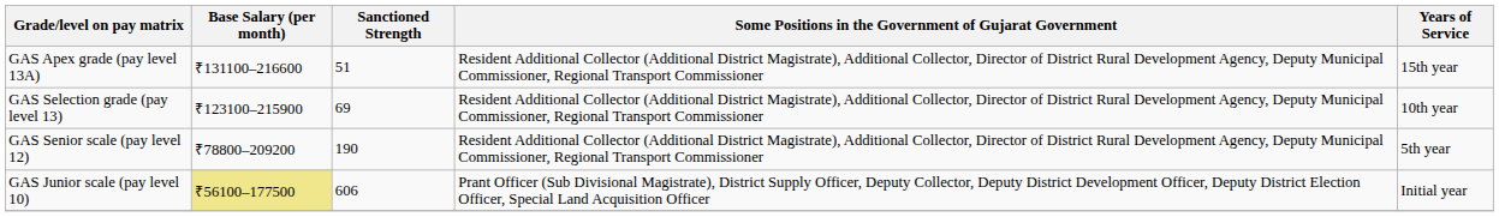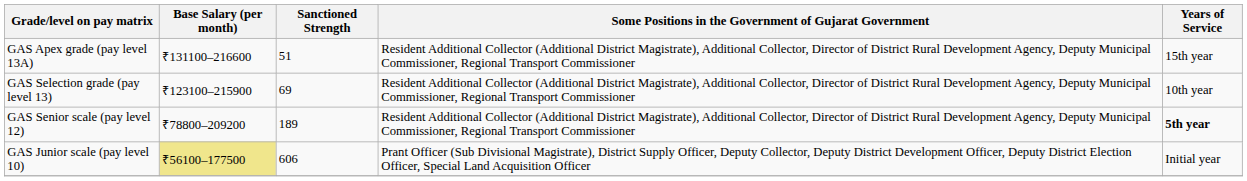GAS Senior scale (pay level 12) | Sanctioned Strength: 190 -> 189
GAS Senior scale (pay level 12) | Years of Service: normal -> bold
